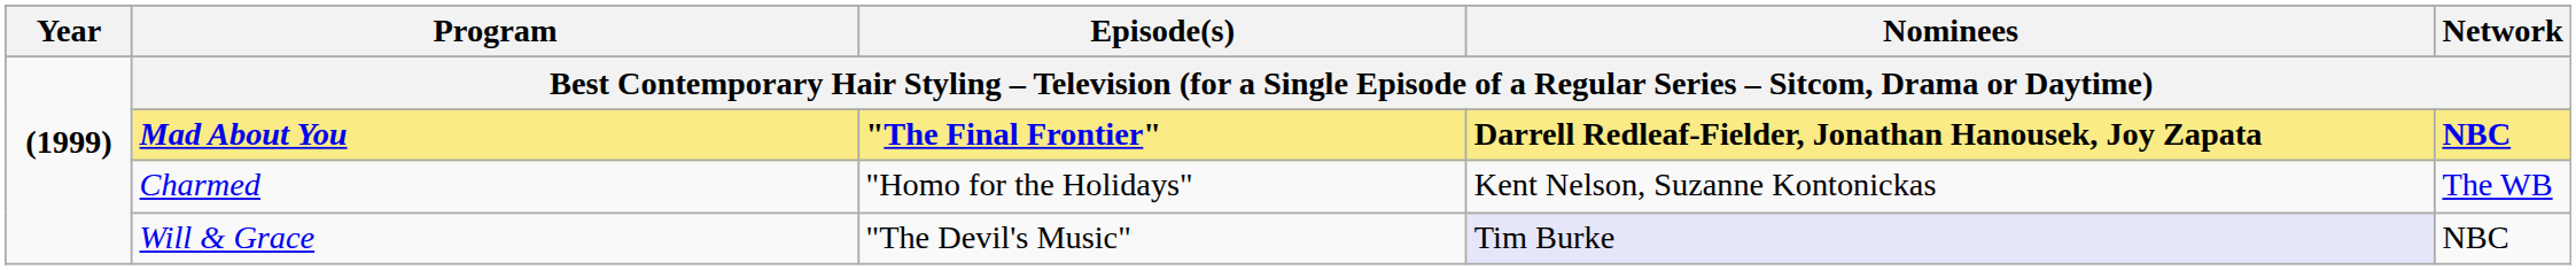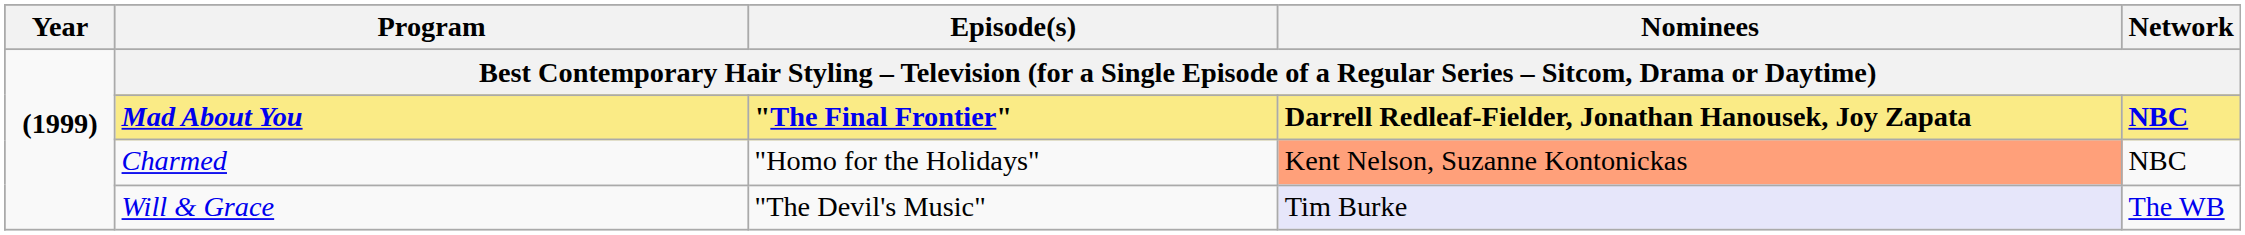Charmed | Nominees: no background -> lightsalmon background
Charmed | Network: The WB -> NBC
Will & Grace | Network: NBC -> The WB
